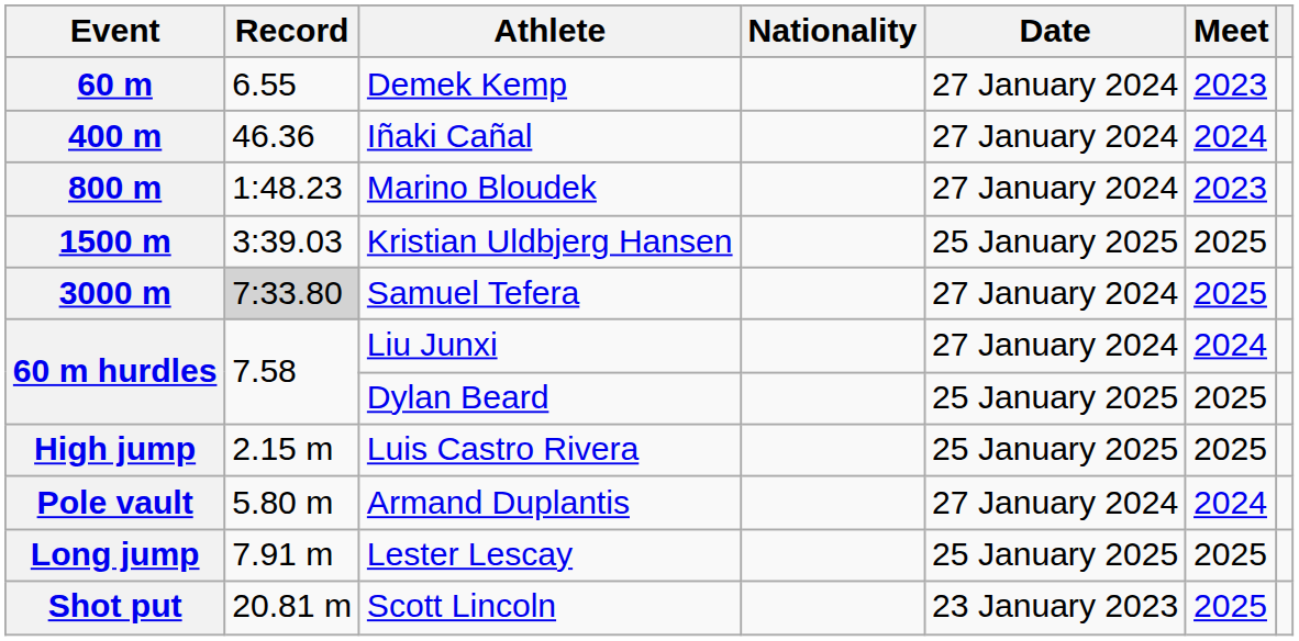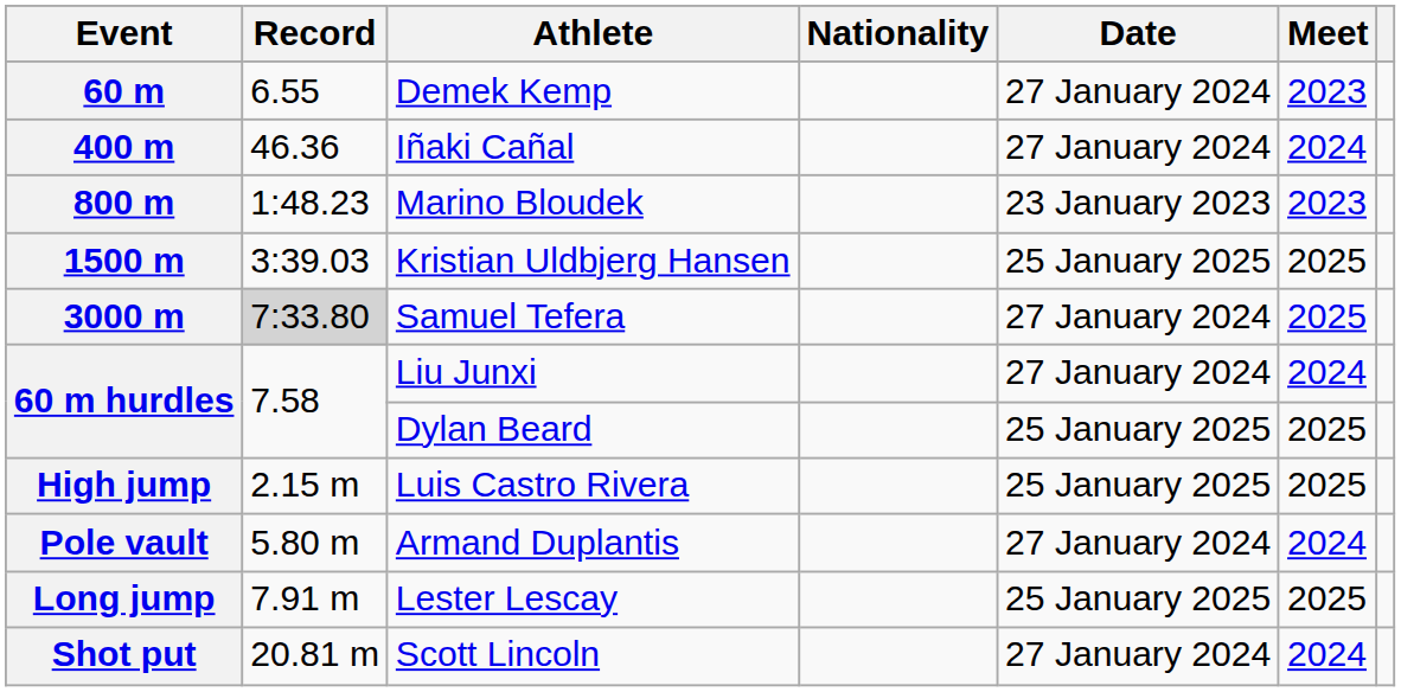800 m | Date: 27 January 2024 -> 23 January 2023
Shot put | Date: 23 January 2023 -> 27 January 2024
Shot put | Meet: 2025 -> 2024
